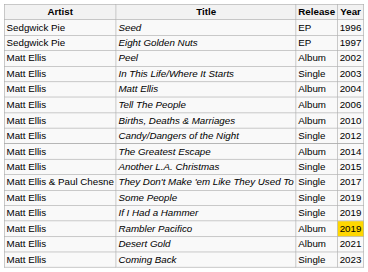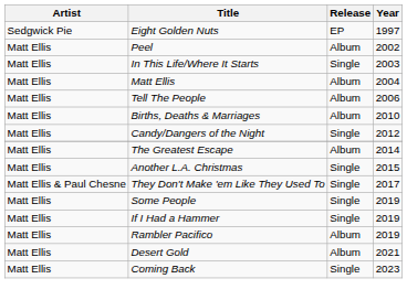- row: Sedgwick Pie | Seed | EP | 1996
Rambler Pacifico | Year: gold background -> no background
